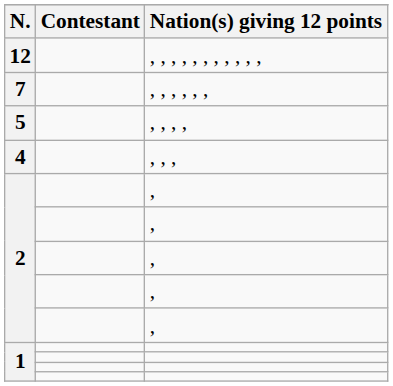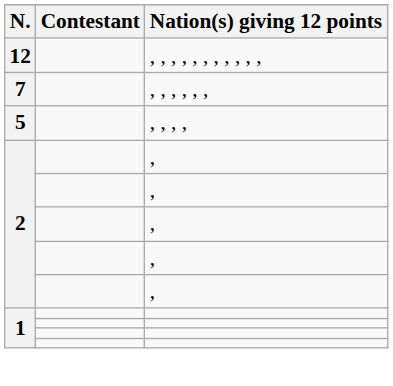- row: 4 | , , ,
